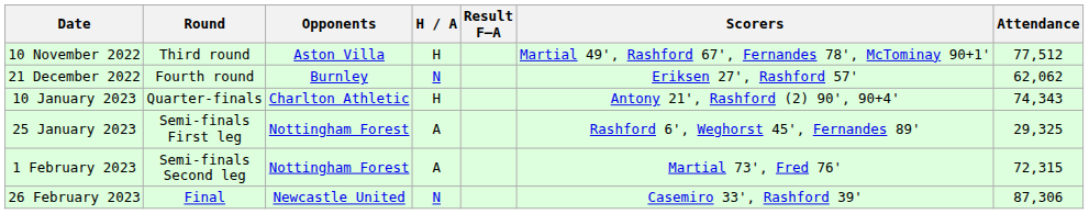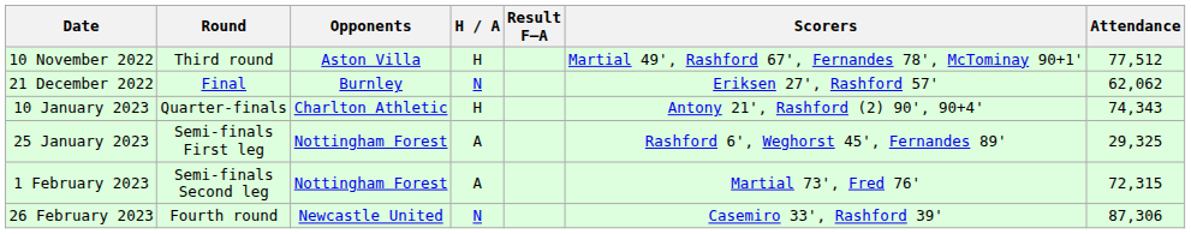21 December 2022 | Round: Fourth round -> Final
26 February 2023 | Round: Final -> Fourth round
